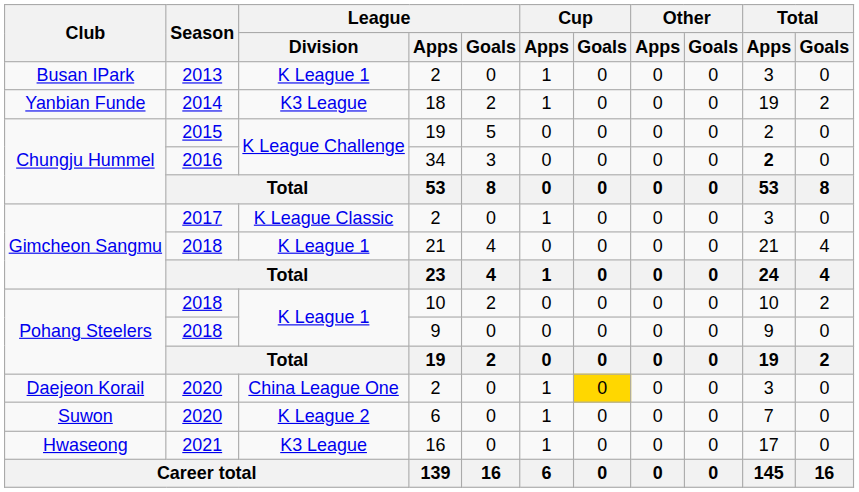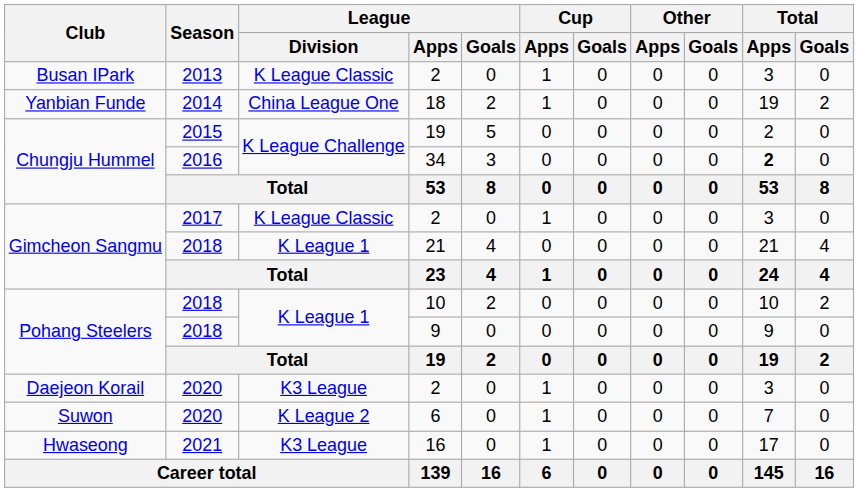Busan IPark / 2 | League / Division: K League 1 -> K League Classic
18 | League / Division: K3 League -> China League One
Daejeon Korail / 2 | League / Division: China League One -> K3 League
Daejeon Korail / 2 | Cup / Goals: gold background -> no background
